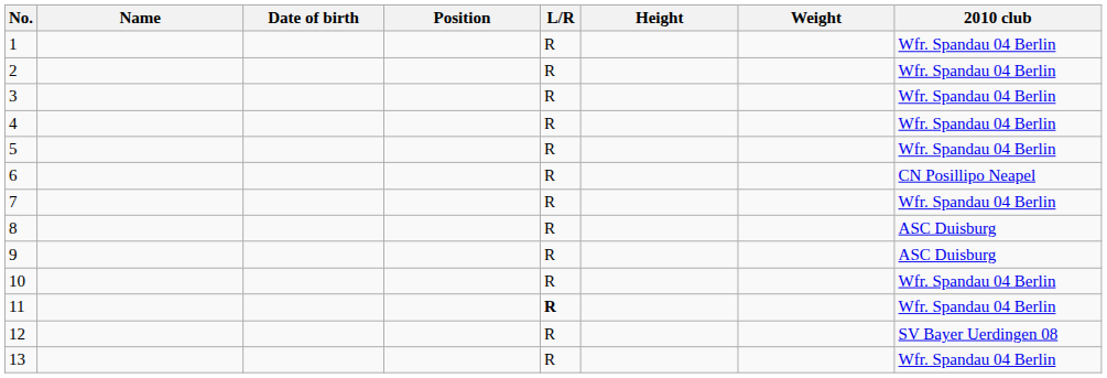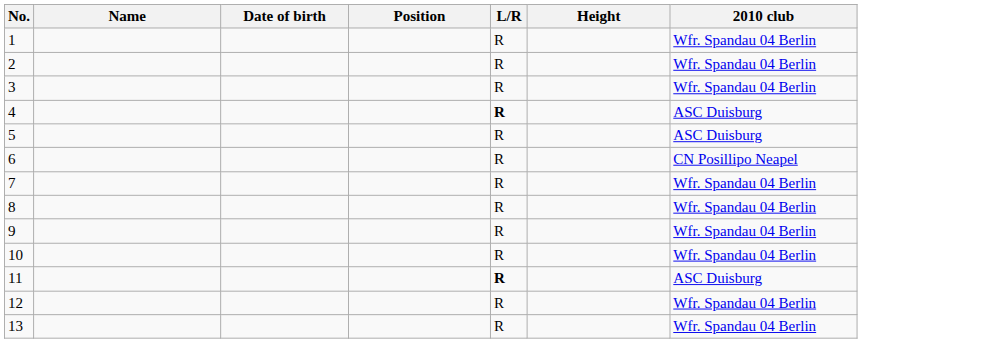- column: Weight
4 | L/R: normal -> bold
4 | 2010 club: Wfr. Spandau 04 Berlin -> ASC Duisburg
5 | 2010 club: Wfr. Spandau 04 Berlin -> ASC Duisburg
8 | 2010 club: ASC Duisburg -> Wfr. Spandau 04 Berlin
9 | 2010 club: ASC Duisburg -> Wfr. Spandau 04 Berlin
11 | 2010 club: Wfr. Spandau 04 Berlin -> ASC Duisburg
12 | 2010 club: SV Bayer Uerdingen 08 -> Wfr. Spandau 04 Berlin
